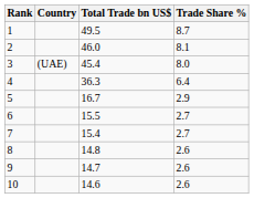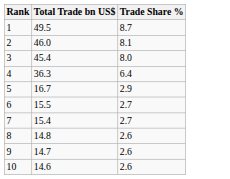- column: Country | (UAE)
